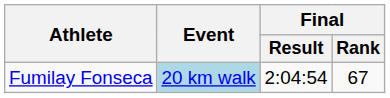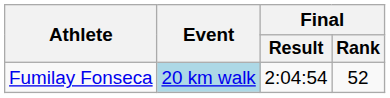Fumilay Fonseca | Final / Rank: 67 -> 52
